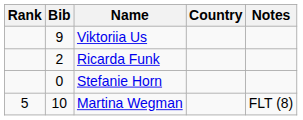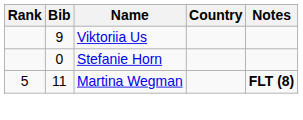- row: 2 | Ricarda Funk
Martina Wegman | Bib: 10 -> 11
Martina Wegman | Notes: normal -> bold
